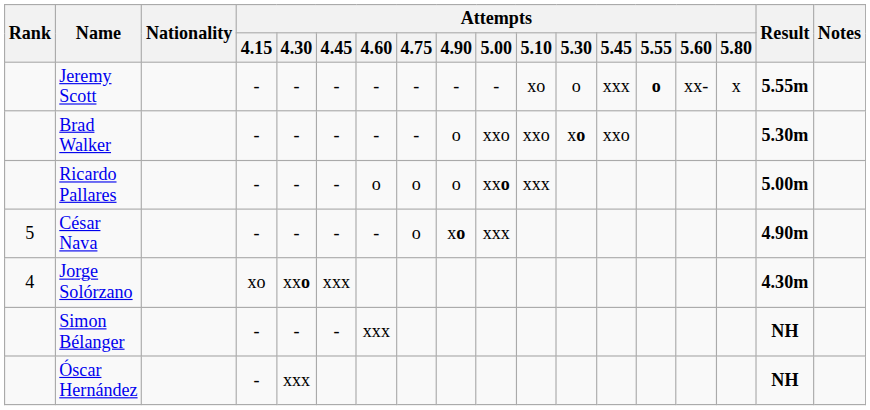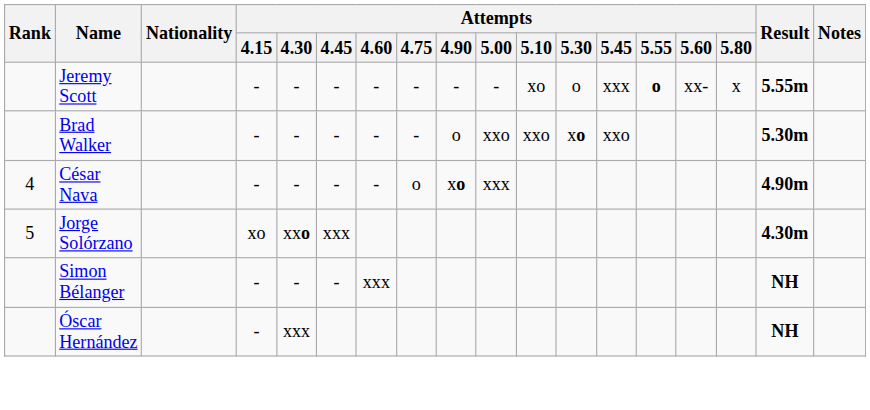- row: Ricardo Pallares | - | - | - | o | o | o | xxo | xxx | 5.00m
César Nava | Rank: 5 -> 4
Jorge Solórzano | Rank: 4 -> 5
